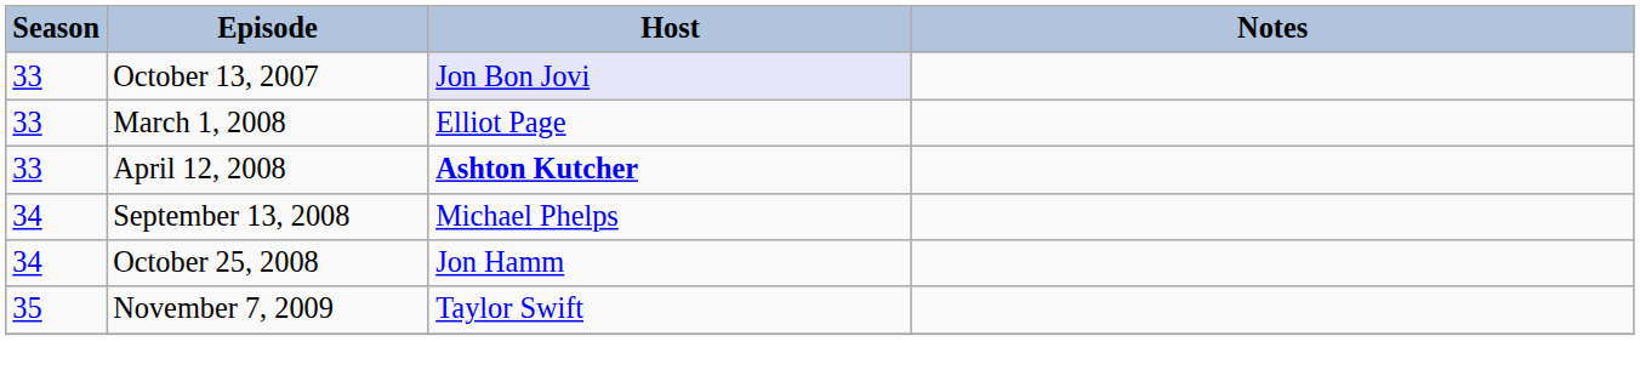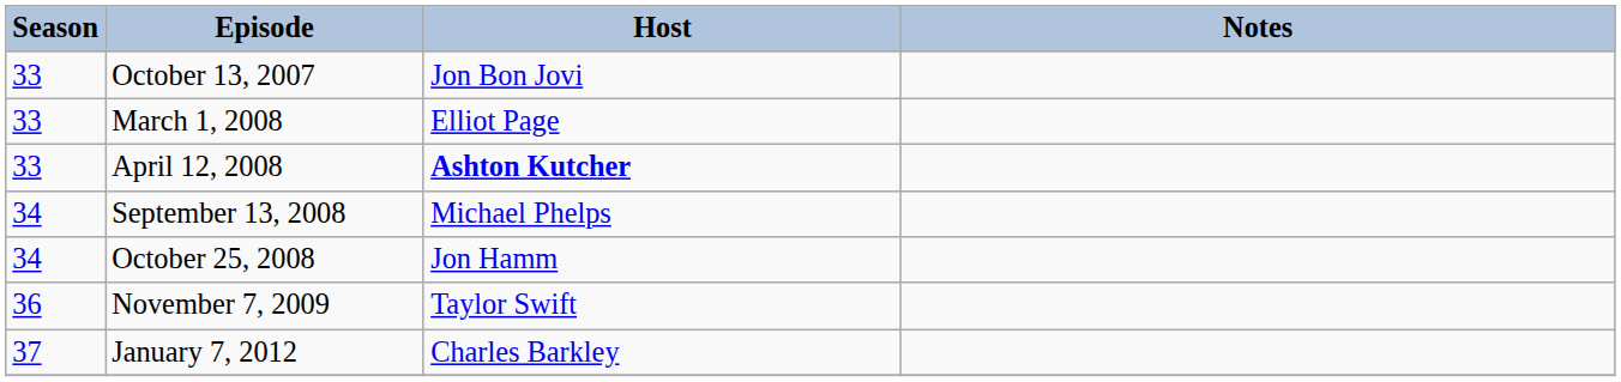October 13, 2007 | Host: lavender background -> no background
November 7, 2009 | Season: 35 -> 36
+ row: 37 | January 7, 2012 | Charles Barkley
